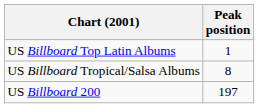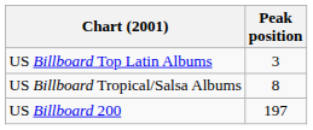US Billboard Top Latin Albums | Peak position: 1 -> 3
